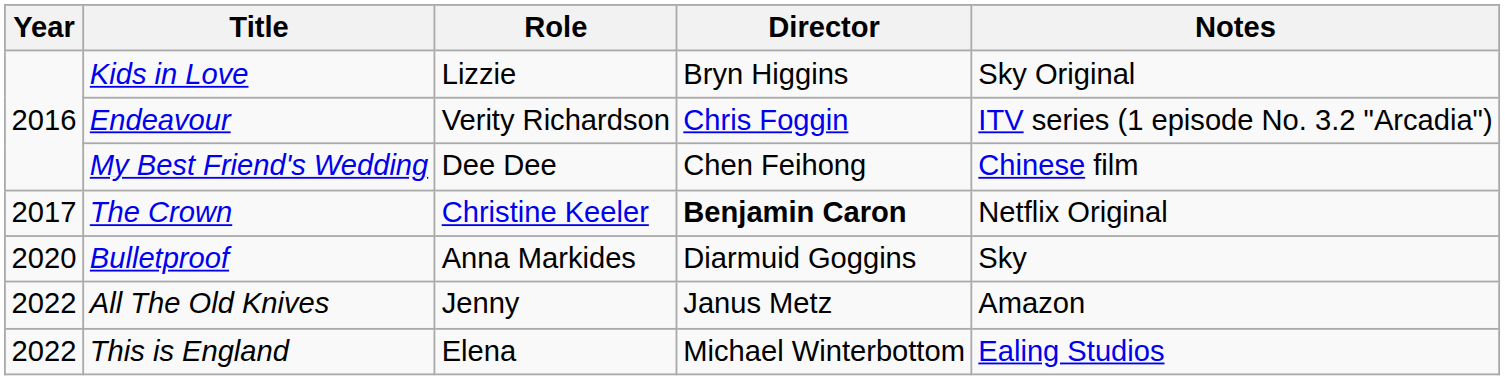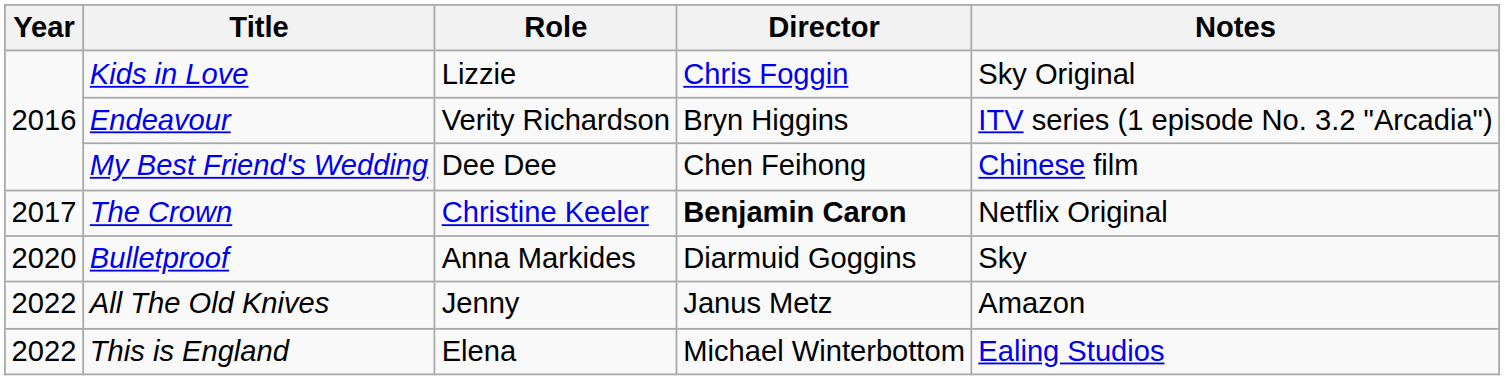Kids in Love | Director: Bryn Higgins -> Chris Foggin
Endeavour | Director: Chris Foggin -> Bryn Higgins
